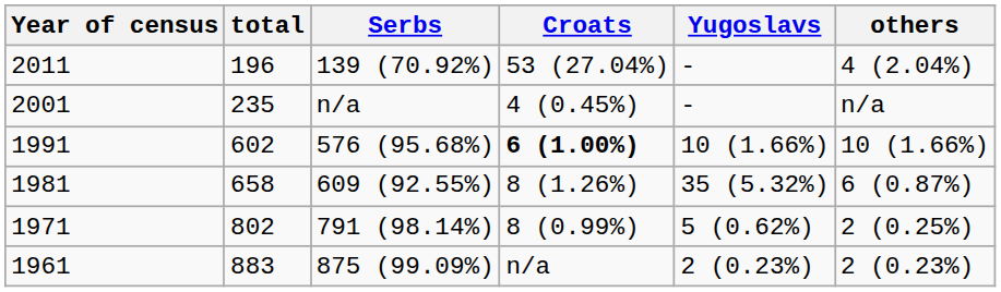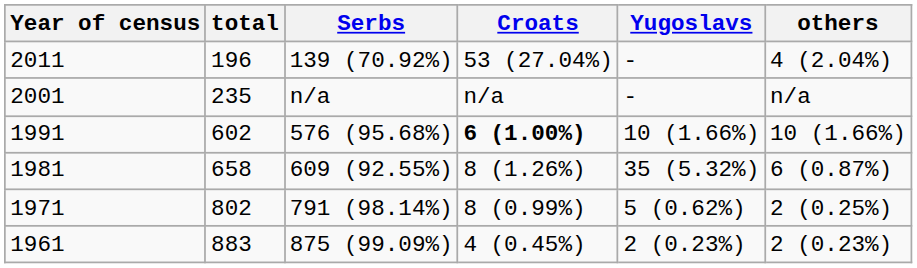2001 | Croats: 4 (0.45%) -> n/a
1961 | Croats: n/a -> 4 (0.45%)
